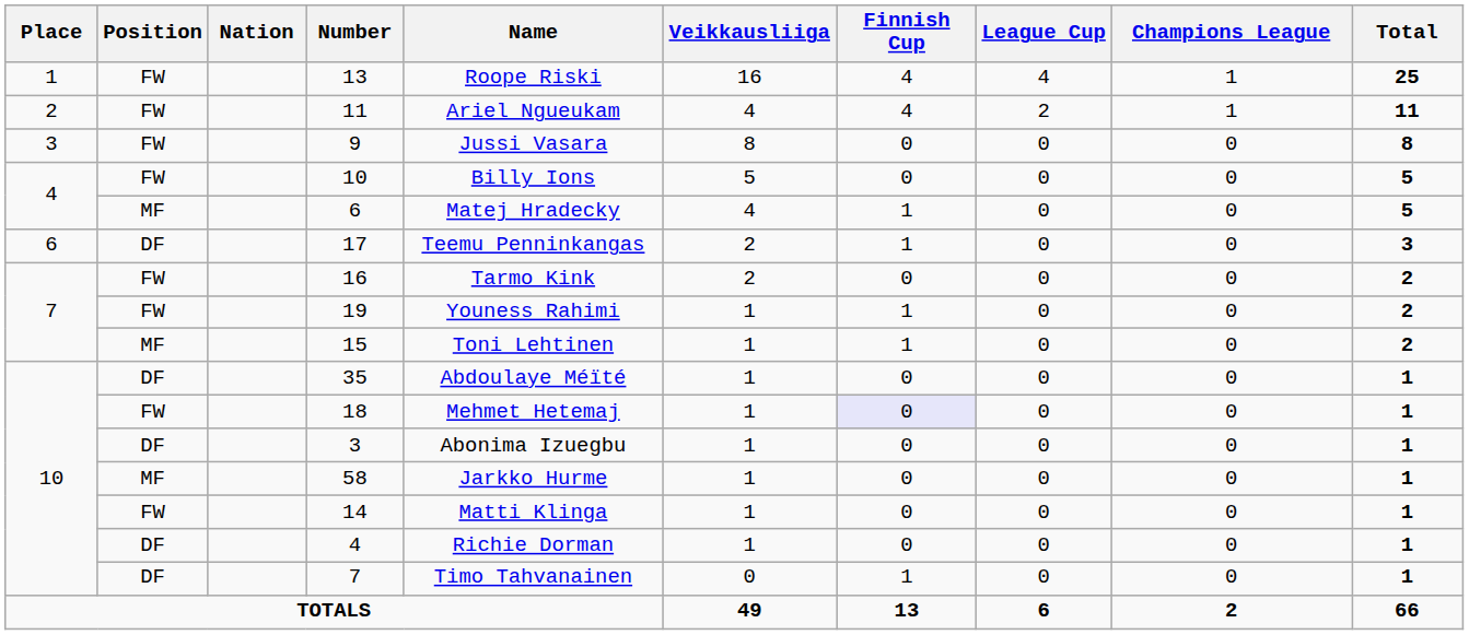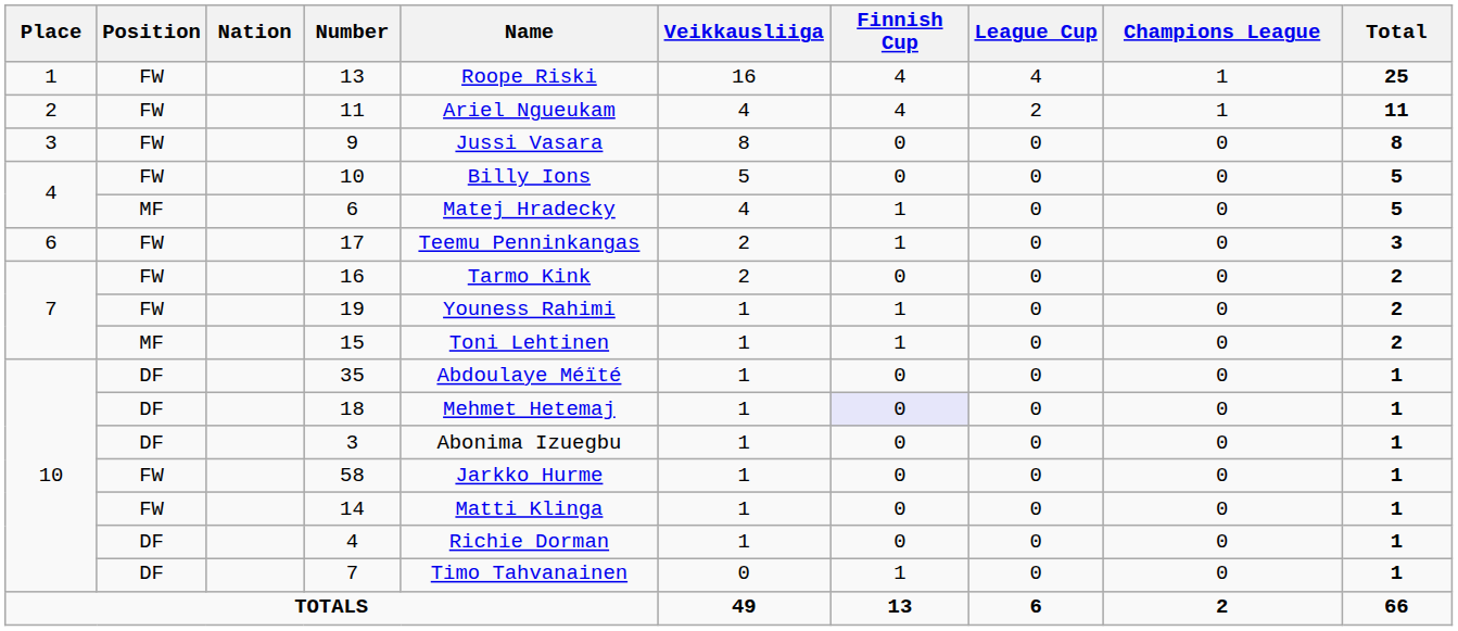17 | Position: DF -> FW
18 | Position: FW -> DF
58 | Position: MF -> FW
